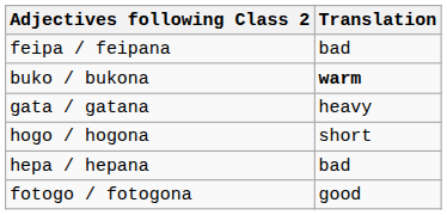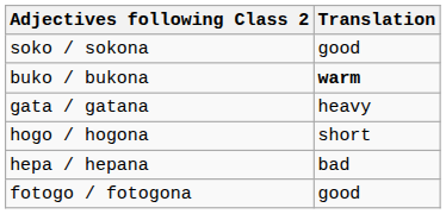+ row: soko / sokona | good
- row: feipa / feipana | bad
